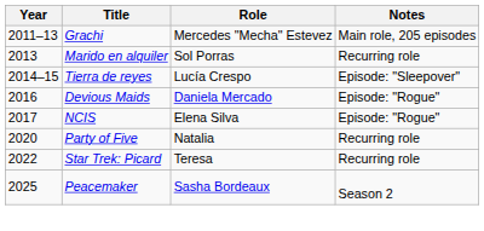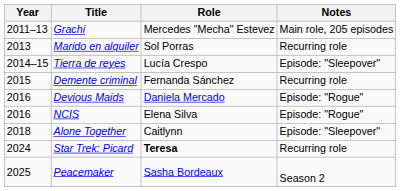+ row: 2015 | Demente criminal | Fernanda Sánchez | Recurring role
NCIS | Year: 2017 -> 2016
+ row: 2018 | Alone Together | Caitlynn | Episode: "Sleepover"
- row: 2020 | Party of Five | Natalia | Recurring role
Star Trek: Picard | Year: 2022 -> 2024
Star Trek: Picard | Role: normal -> bold
